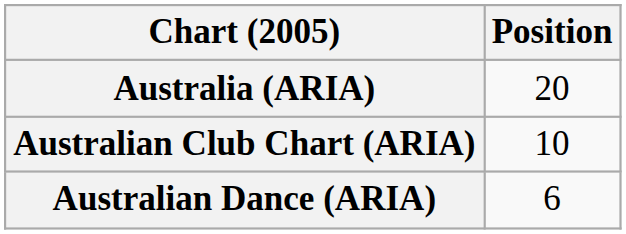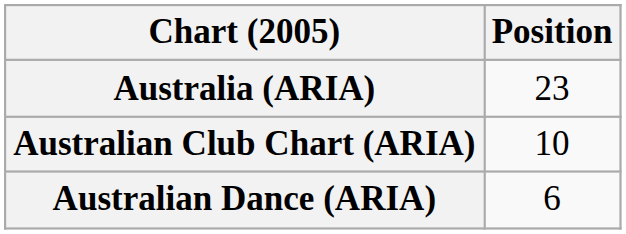Australia (ARIA) | Position: 20 -> 23
